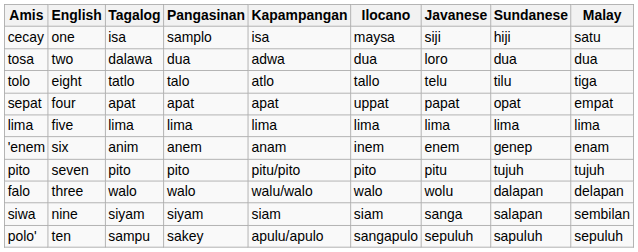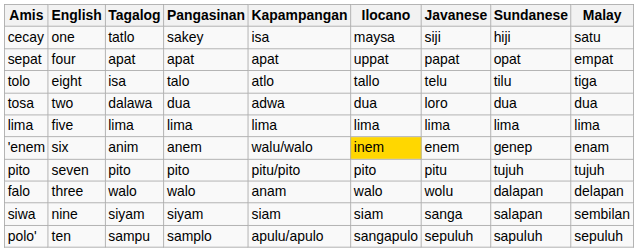cecay | Tagalog: isa -> tatlo
cecay | Pangasinan: samplo -> sakey
rows swapped: tosa <-> sepat
tolo | Tagalog: tatlo -> isa
'enem | Kapampangan: anam -> walu/walo
'enem | Ilocano: no background -> gold background
falo | Kapampangan: walu/walo -> anam
polo' | Pangasinan: sakey -> samplo
